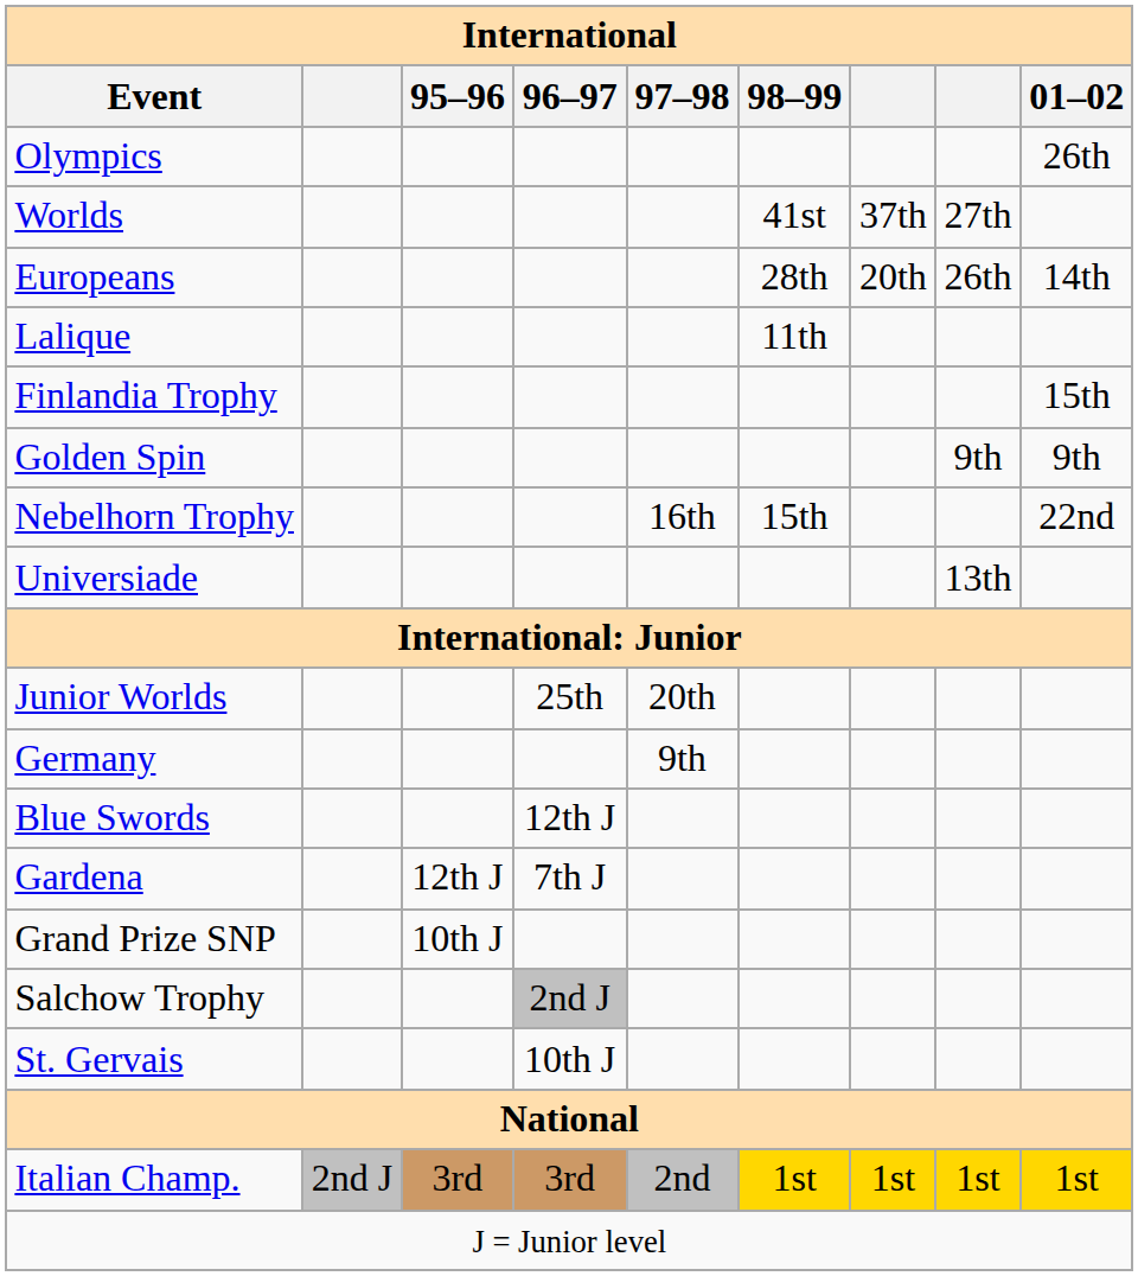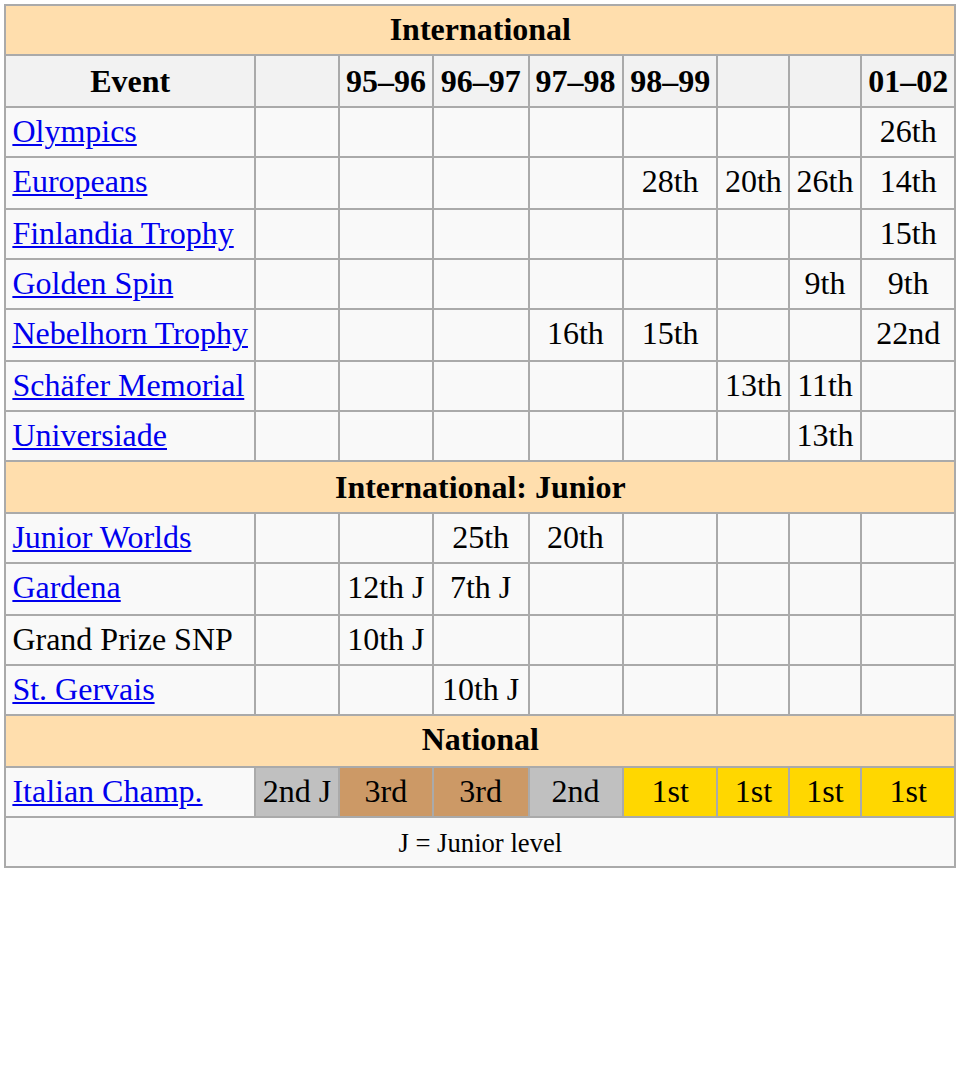- row: Worlds | 41st | 37th | 27th
- row: Lalique | 11th
+ row: Schäfer Memorial | 13th | 11th
- row: Germany | 9th
- row: Blue Swords | 12th J
- row: Salchow Trophy | 2nd J
